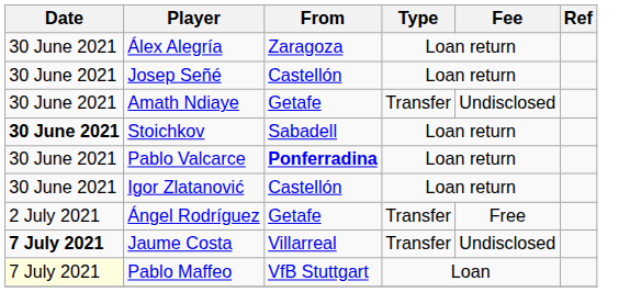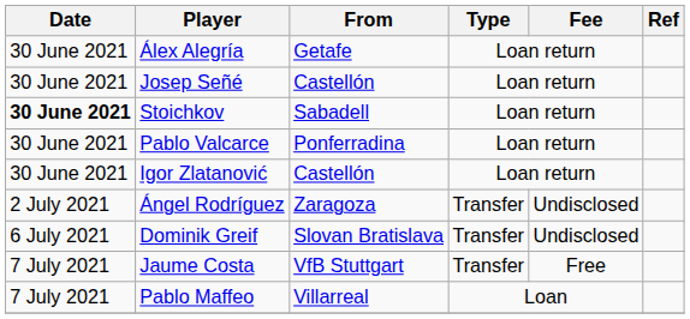Álex Alegría | From: Zaragoza -> Getafe
- row: 30 June 2021 | Amath Ndiaye | Getafe | Transfer | Undisclosed
Pablo Valcarce | From: bold -> normal
Ángel Rodríguez | From: Getafe -> Zaragoza
Ángel Rodríguez | Fee: Free -> Undisclosed
+ row: 6 July 2021 | Dominik Greif | Slovan Bratislava | Transfer | Undisclosed
Jaume Costa | Date: bold -> normal
Jaume Costa | From: Villarreal -> VfB Stuttgart
Jaume Costa | Fee: Undisclosed -> Free
Pablo Maffeo | Date: lightyellow background -> no background
Pablo Maffeo | From: VfB Stuttgart -> Villarreal
